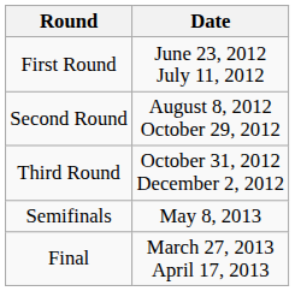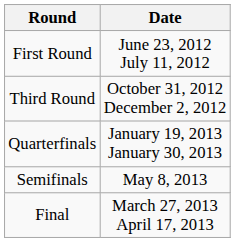- row: Second Round | August 8, 2012 October 29, 2012
+ row: Quarterfinals | January 19, 2013 January 30, 2013
